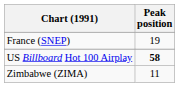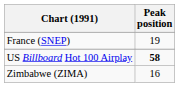Zimbabwe (ZIMA) | Peak position: 11 -> 16
